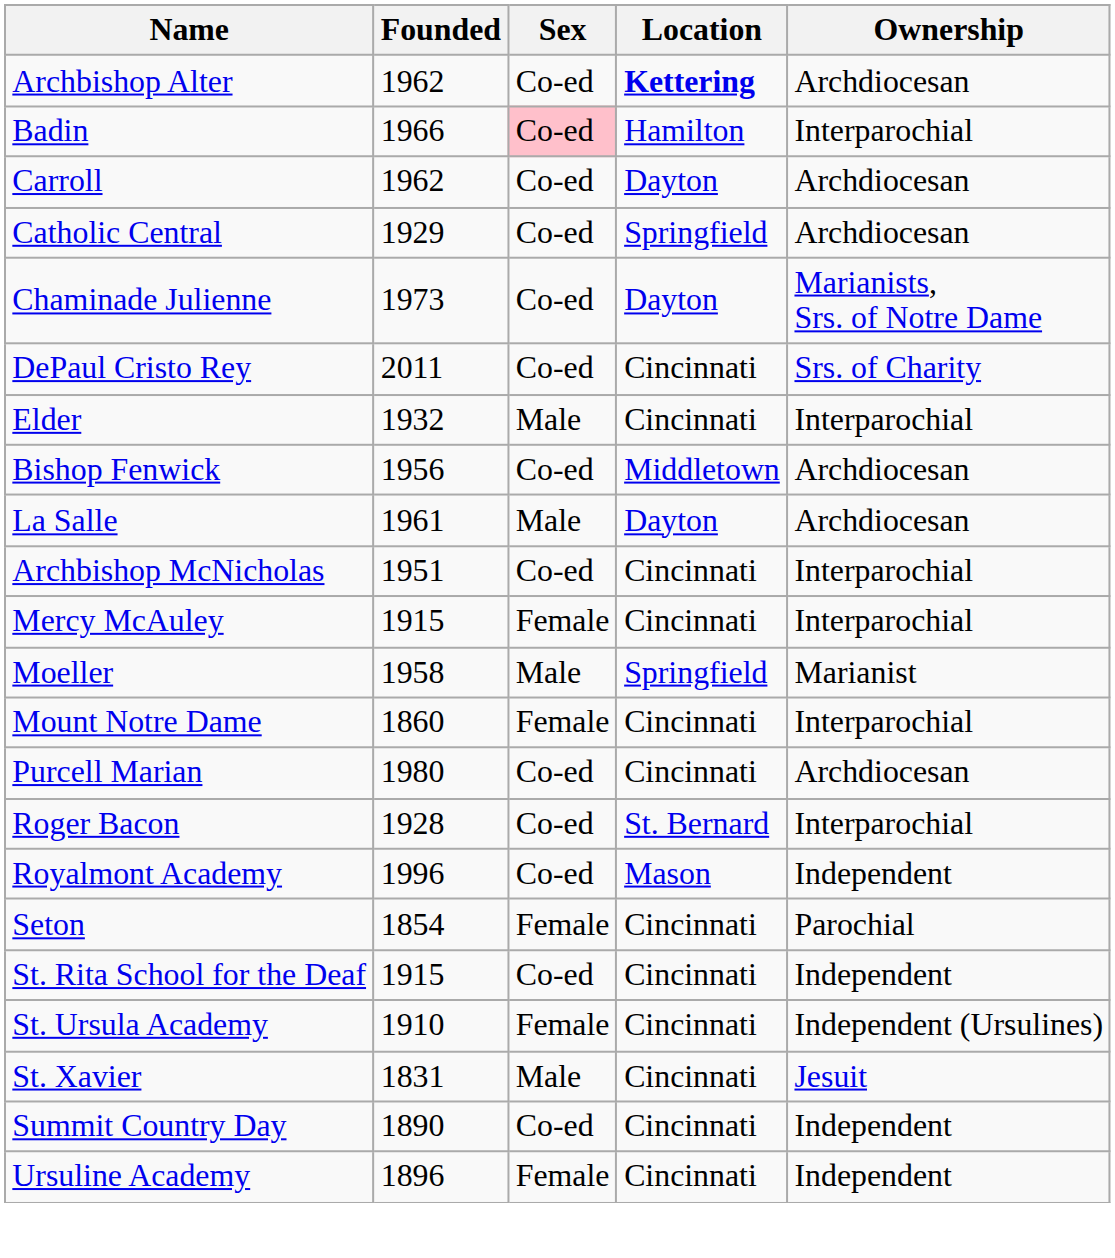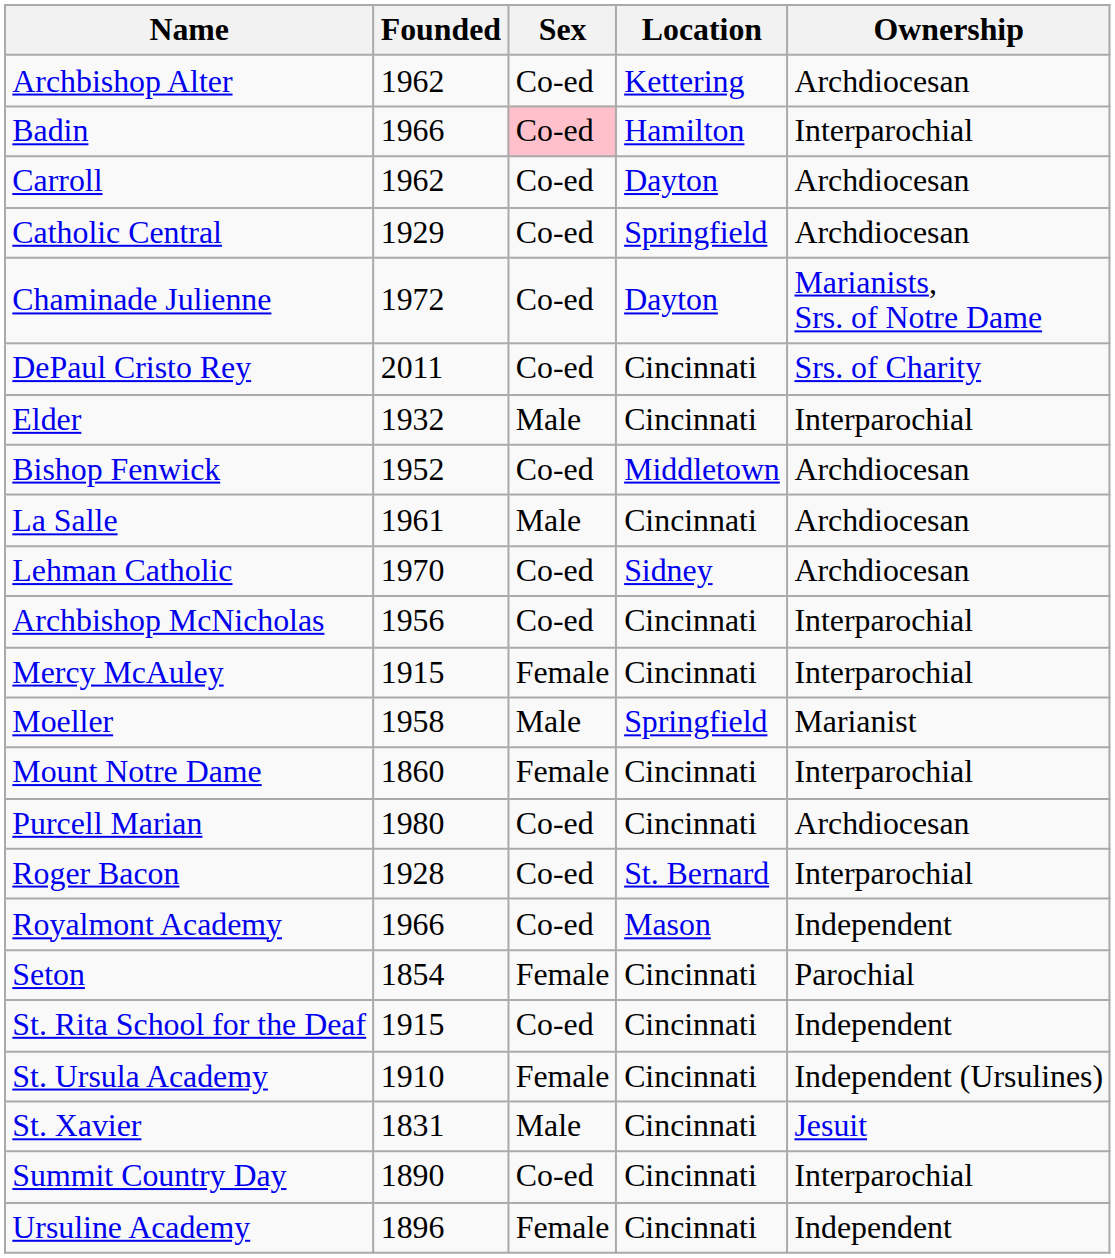Archbishop Alter | Location: bold -> normal
Chaminade Julienne | Founded: 1973 -> 1972
Bishop Fenwick | Founded: 1956 -> 1952
La Salle | Location: Dayton -> Cincinnati
+ row: Lehman Catholic | 1970 | Co-ed | Sidney | Archdiocesan
Archbishop McNicholas | Founded: 1951 -> 1956
Royalmont Academy | Founded: 1996 -> 1966
Summit Country Day | Ownership: Independent -> Interparochial
